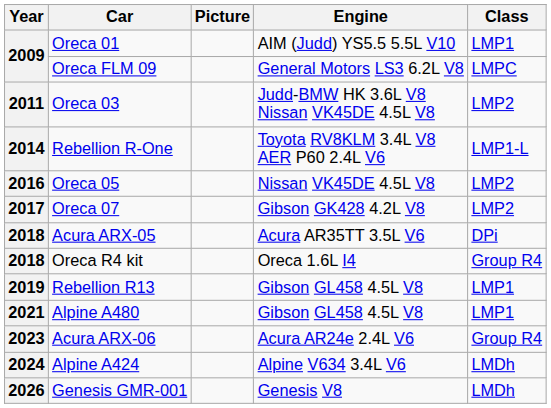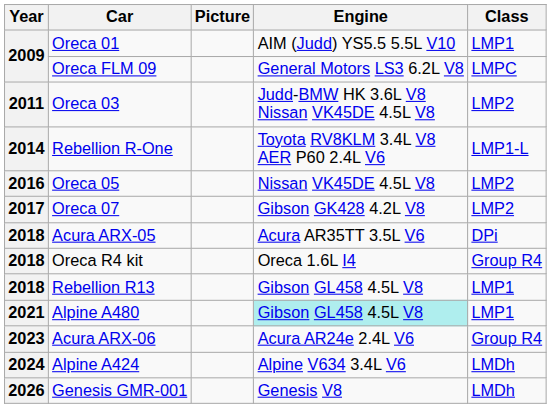Rebellion R13 | Year: 2019 -> 2018
Alpine A480 | Engine: no background -> paleturquoise background
